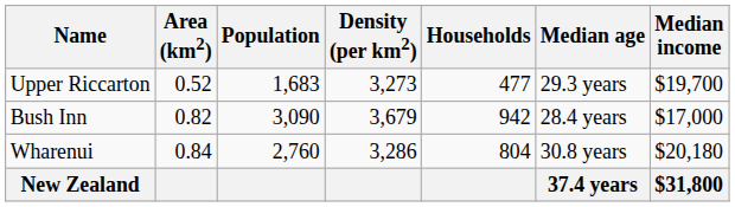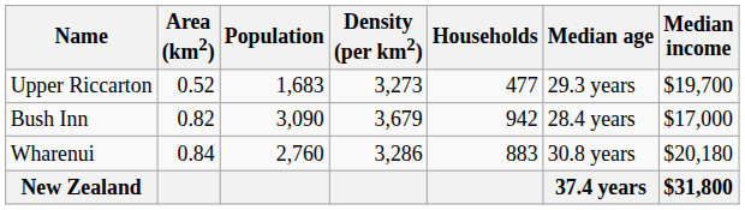Wharenui | Households: 804 -> 883
